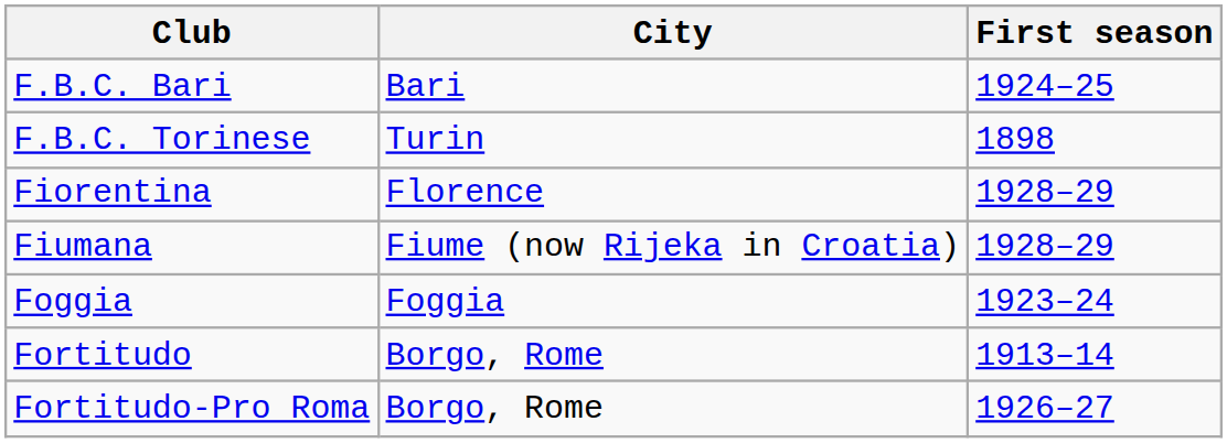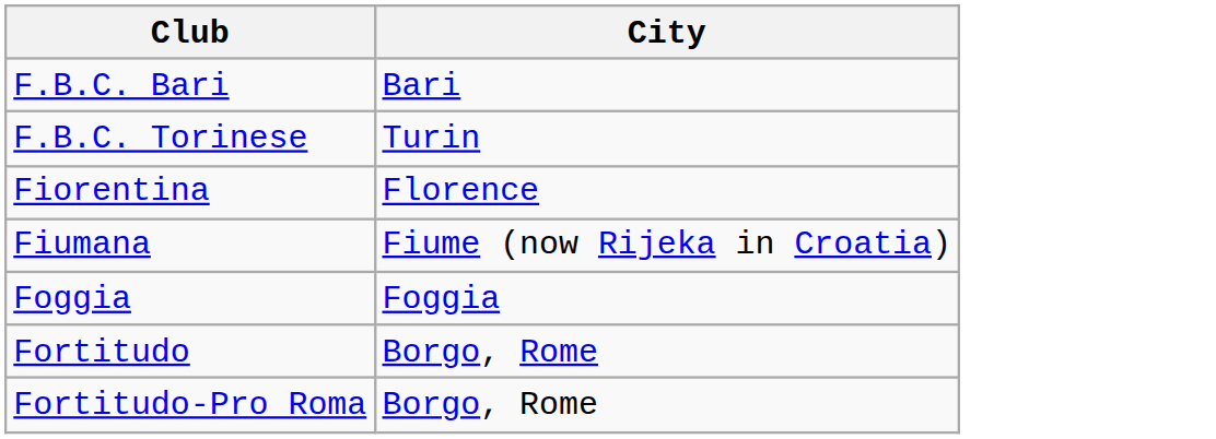- column: First season | 1924–25 | 1898 | 1928–29 | 1928–29 | 1923–24 | 1913–14 | 1926–27
